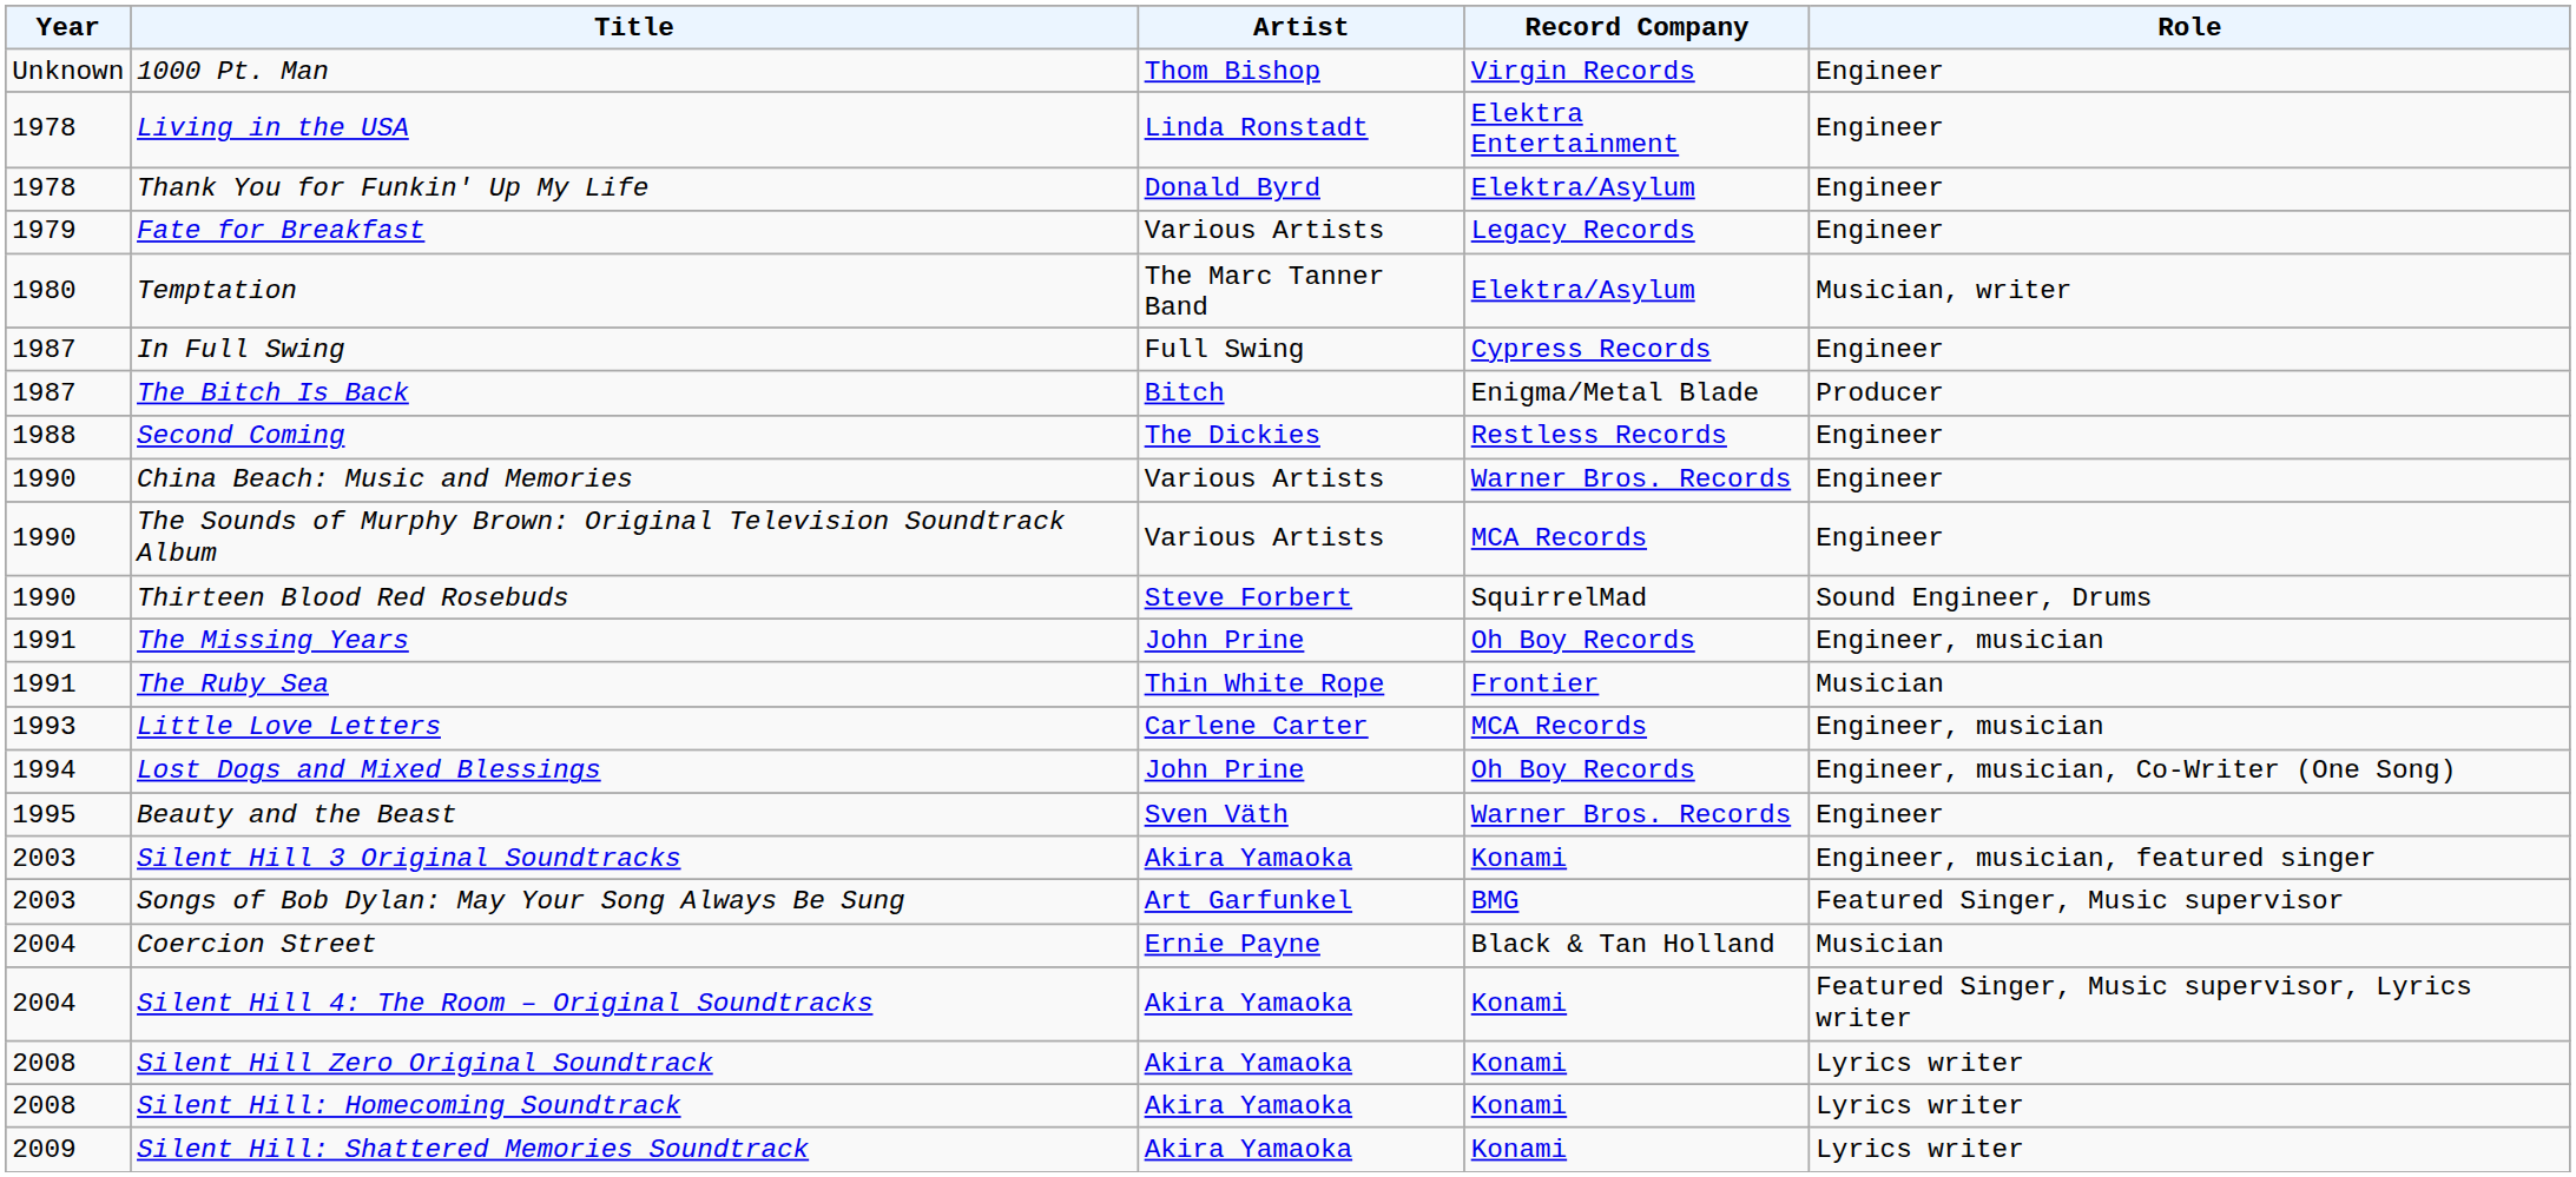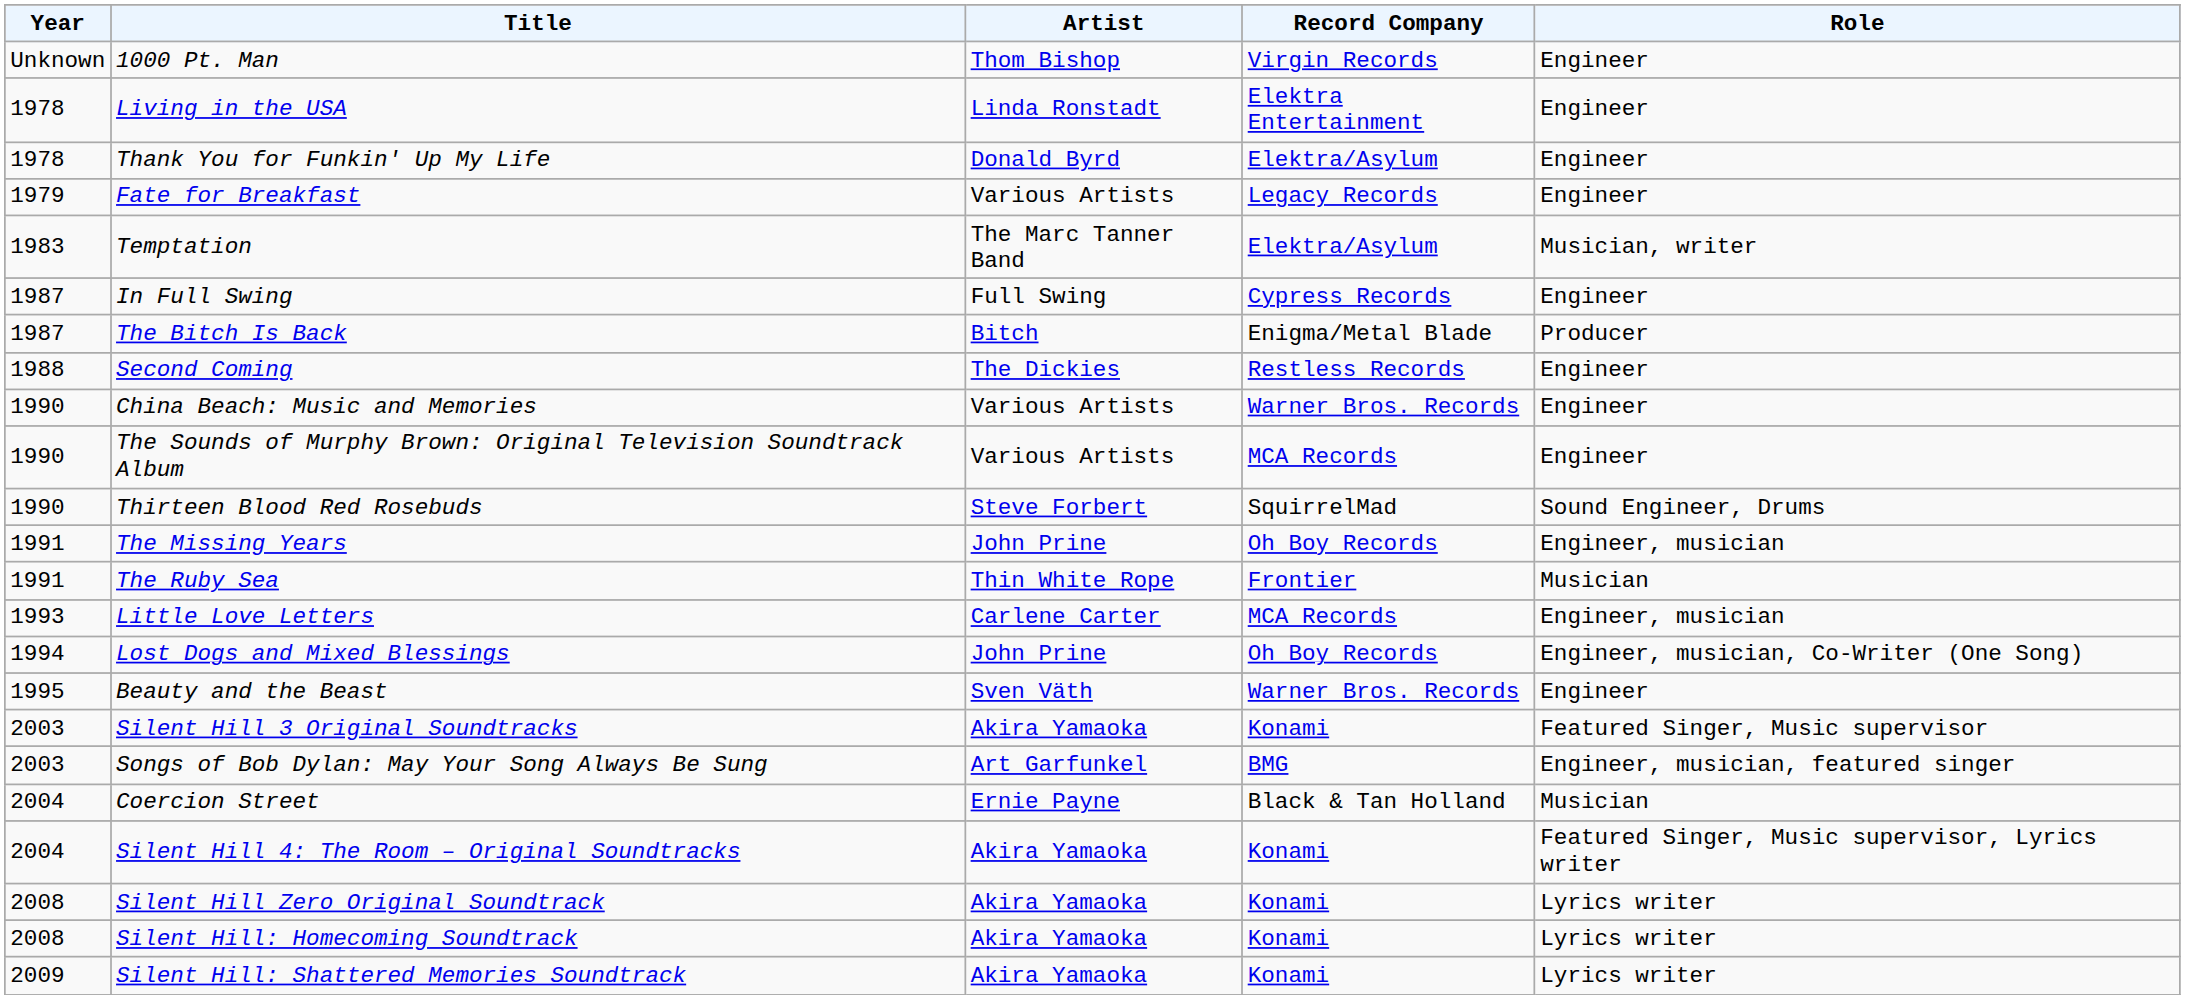Temptation | Year: 1980 -> 1983
Silent Hill 3 Original Soundtracks | Role: Engineer, musician, featured singer -> Featured Singer, Music supervisor
Songs of Bob Dylan: May Your Song Always Be Sung | Role: Featured Singer, Music supervisor -> Engineer, musician, featured singer
